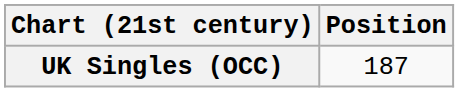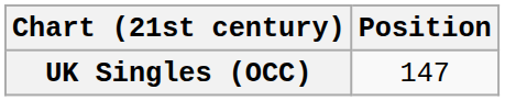UK Singles (OCC) | Position: 187 -> 147
